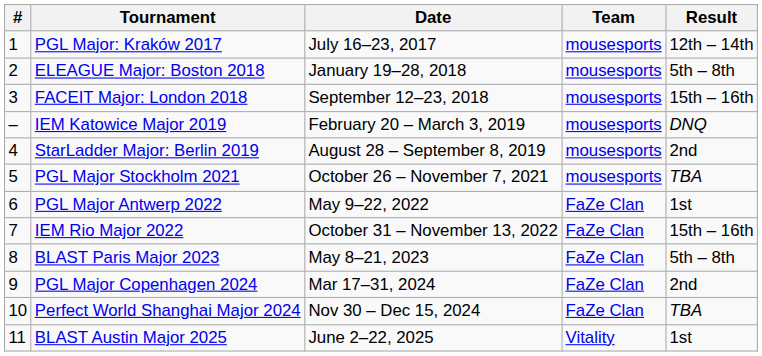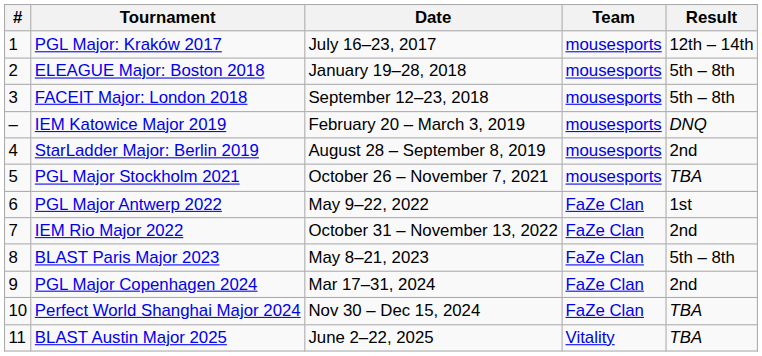FACEIT Major: London 2018 | Result: 15th – 16th -> 5th – 8th
IEM Rio Major 2022 | Result: 15th – 16th -> 2nd
BLAST Austin Major 2025 | Result: 1st -> TBA
